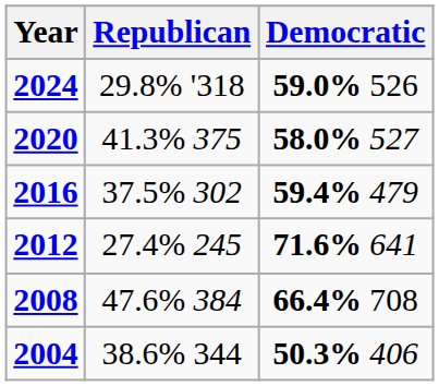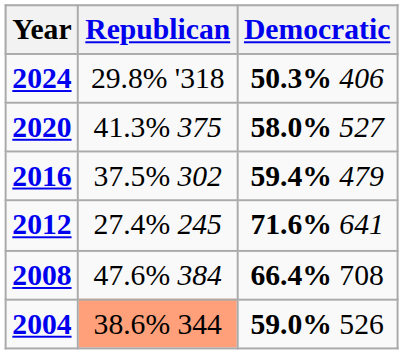2024 | Democratic: 59.0% 526 -> 50.3% 406
2004 | Republican: no background -> lightsalmon background
2004 | Democratic: 50.3% 406 -> 59.0% 526
